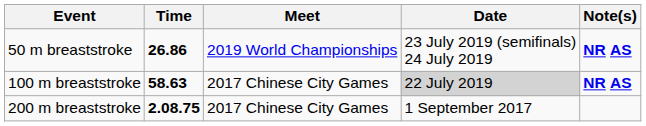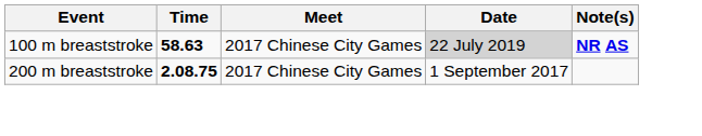- row: 50 m breaststroke | 26.86 | 2019 World Championships | 23 July 2019 (semifinals) 24 July 2019 | NR AS
